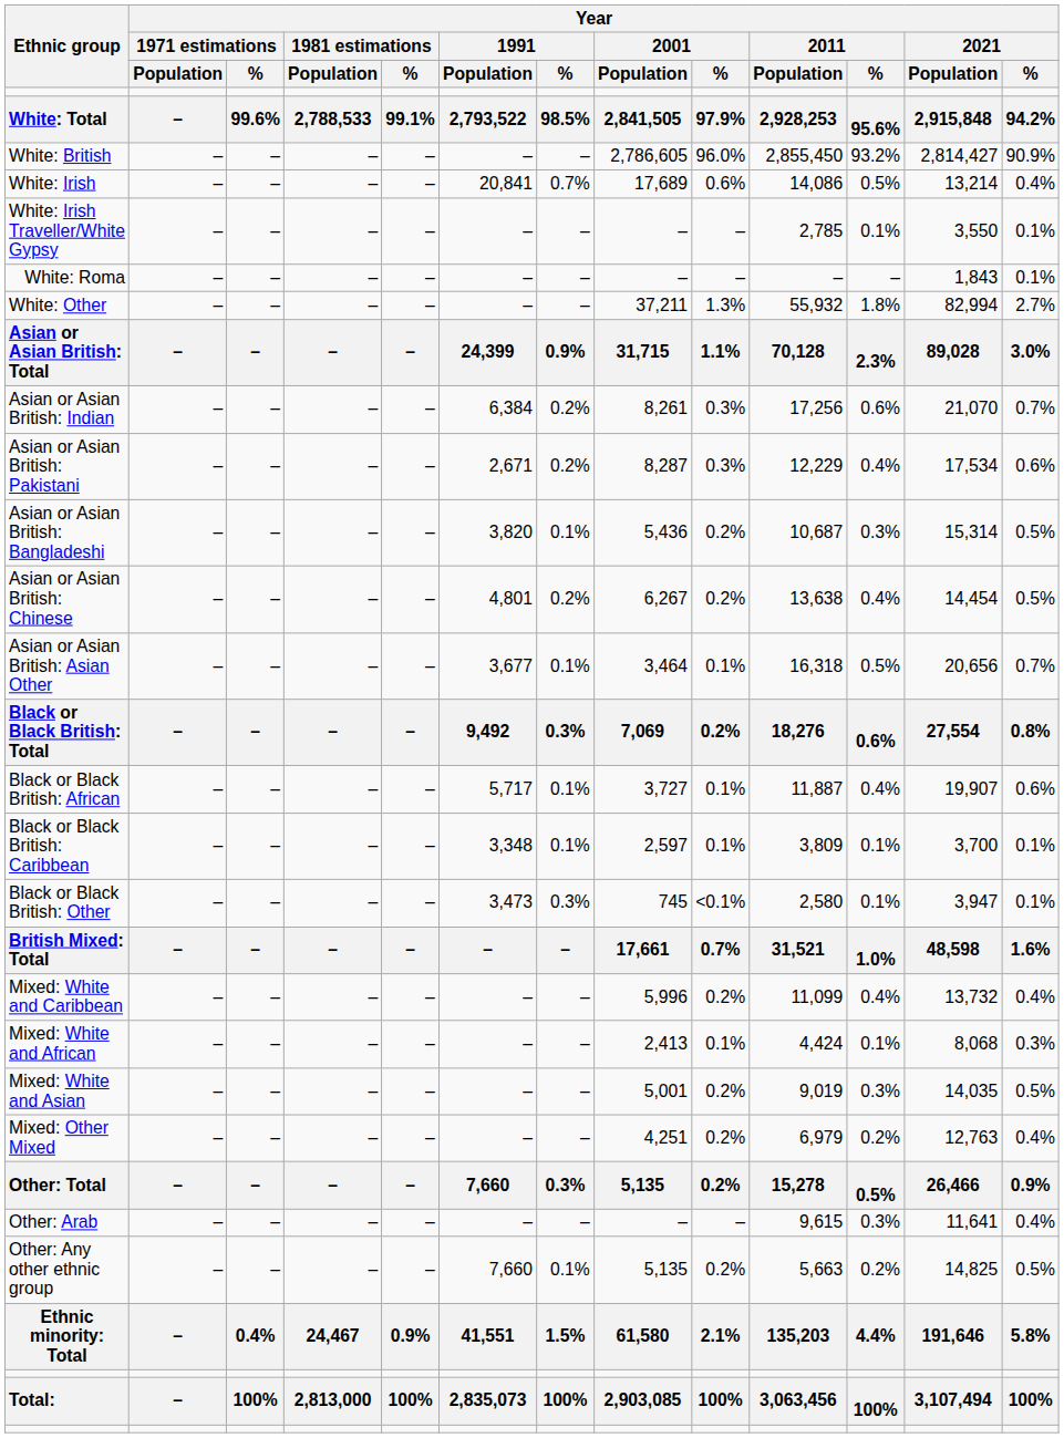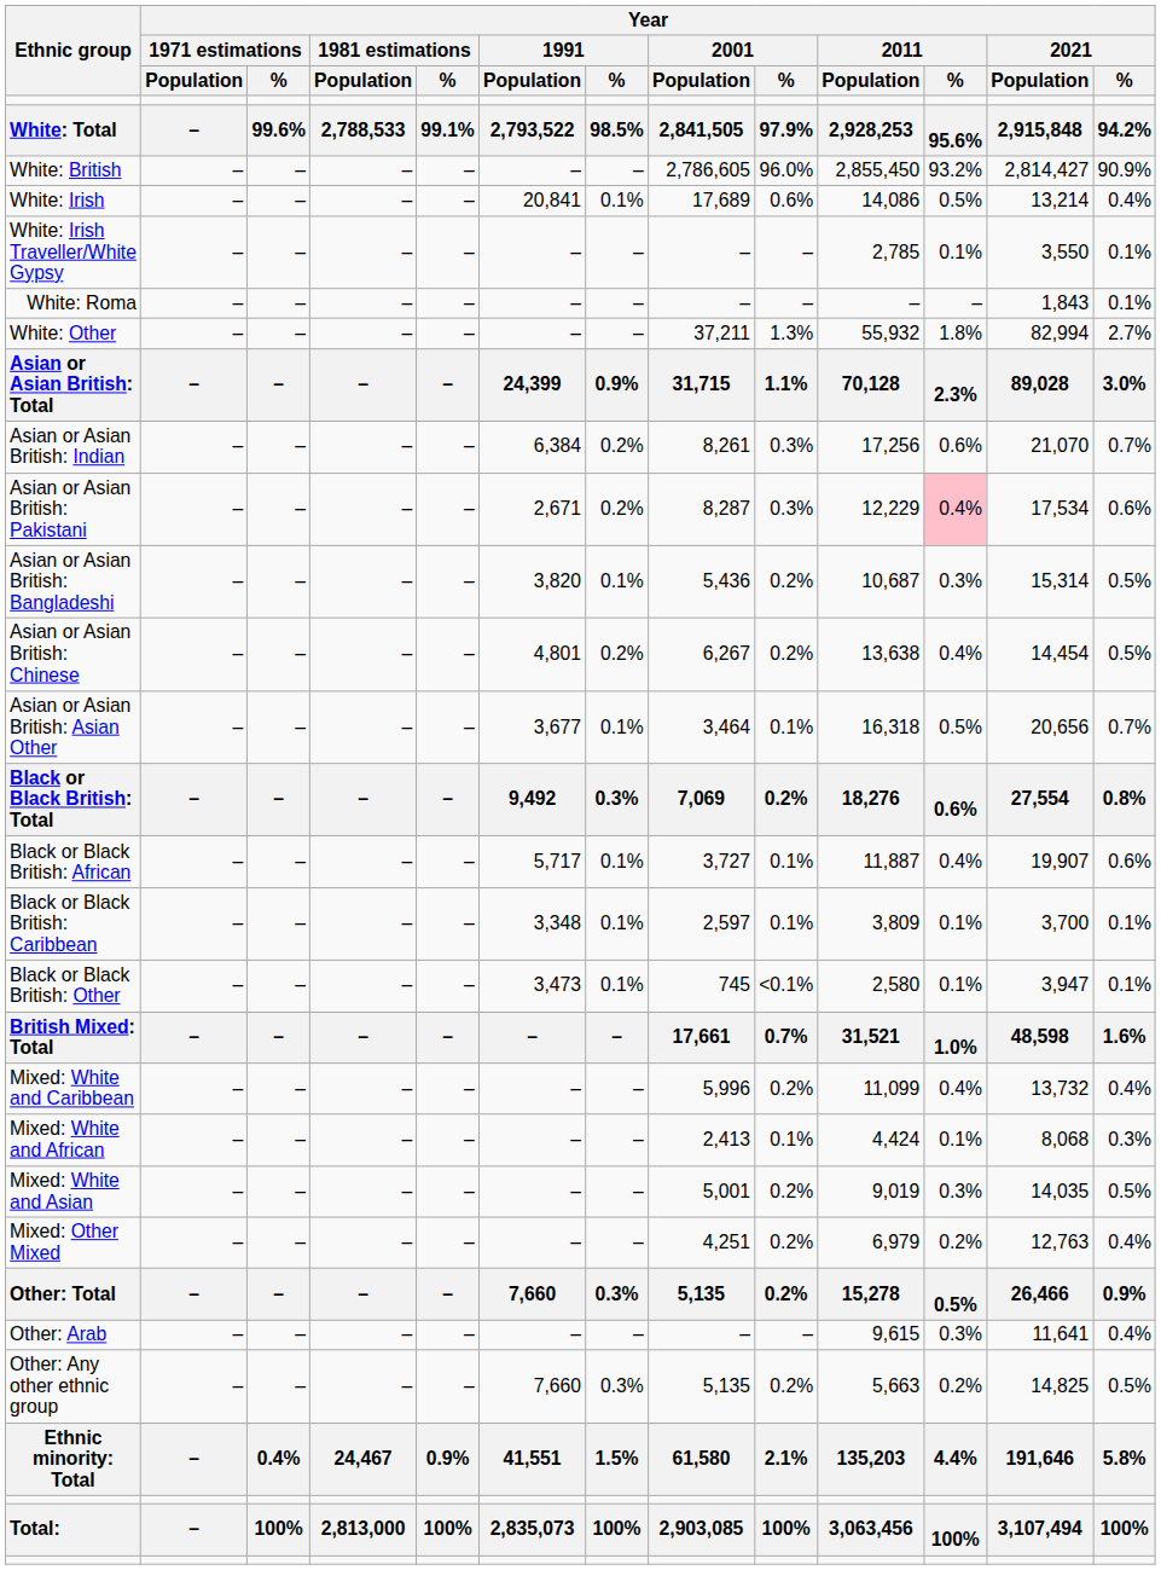White: Irish | Year / 1991 / %: 0.7% -> 0.1%
Asian or Asian British: Pakistani | Year / 2011 / %: no background -> pink background
Black or Black British: Other | Year / 1991 / %: 0.3% -> 0.1%
Other: Any other ethnic group | Year / 1991 / %: 0.1% -> 0.3%
